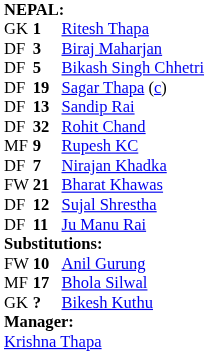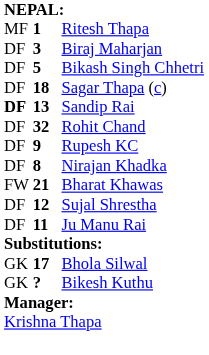Ritesh Thapa | column 1: GK -> MF
Sagar Thapa (c) | column 2: 19 -> 18
Sandip Rai | column 1: normal -> bold
Rupesh KC | column 1: MF -> DF
Nirajan Khadka | column 2: 7 -> 8
- row: FW | 10 | Anil Gurung
Bhola Silwal | column 1: MF -> GK
